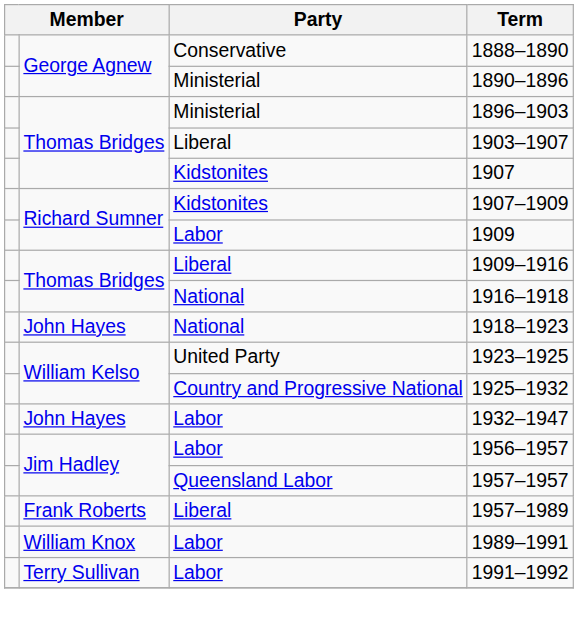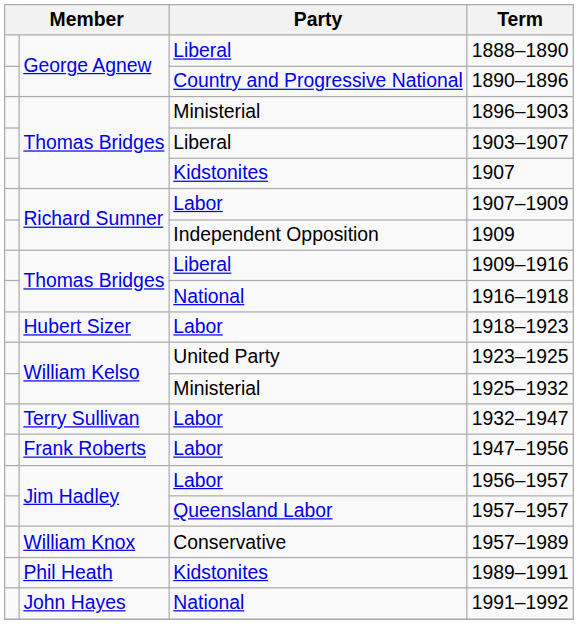1888–1890 | Party: Conservative -> Liberal
1890–1896 | Party: Ministerial -> Country and Progressive National
1907–1909 | Party: Kidstonites -> Labor
1909 | Party: Labor -> Independent Opposition
1918–1923 | column 2: John Hayes -> Hubert Sizer
1918–1923 | Party: National -> Labor
1925–1932 | Party: Country and Progressive National -> Ministerial
1932–1947 | column 2: John Hayes -> Terry Sullivan
+ row: Frank Roberts | Labor | 1947–1956
1957–1989 | column 2: Frank Roberts -> William Knox
1957–1989 | Party: Liberal -> Conservative
1989–1991 | column 2: William Knox -> Phil Heath
1989–1991 | Party: Labor -> Kidstonites
1991–1992 | column 2: Terry Sullivan -> John Hayes
1991–1992 | Party: Labor -> National
